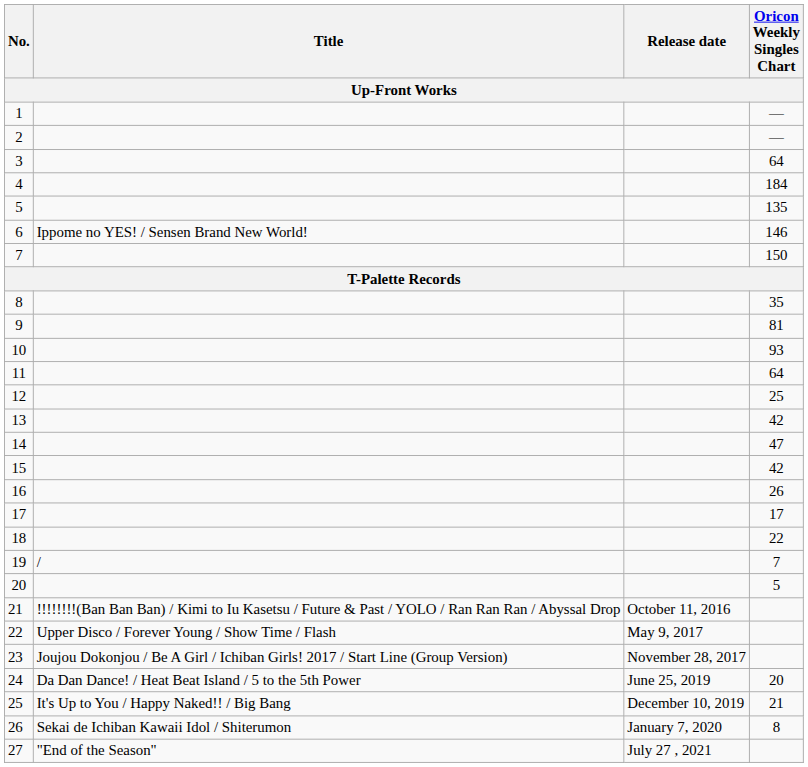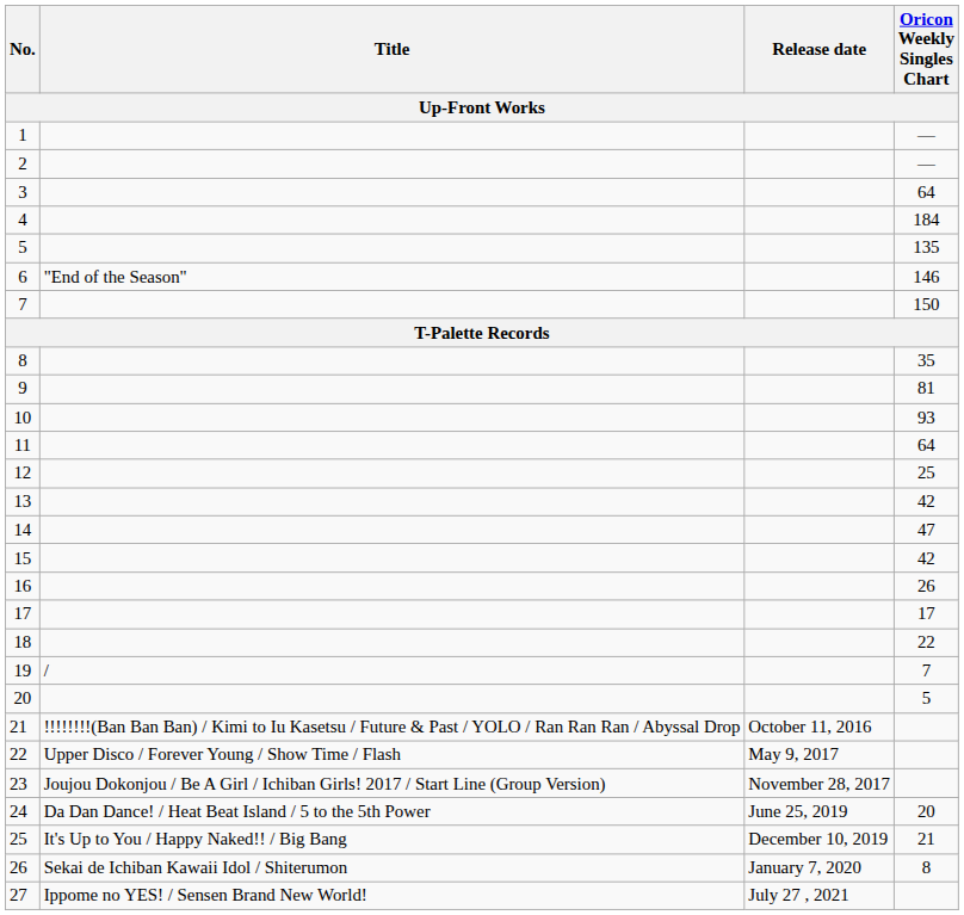6 | Title: Ippome no YES! / Sensen Brand New World! -> "End of the Season"
27 | Title: "End of the Season" -> Ippome no YES! / Sensen Brand New World!
